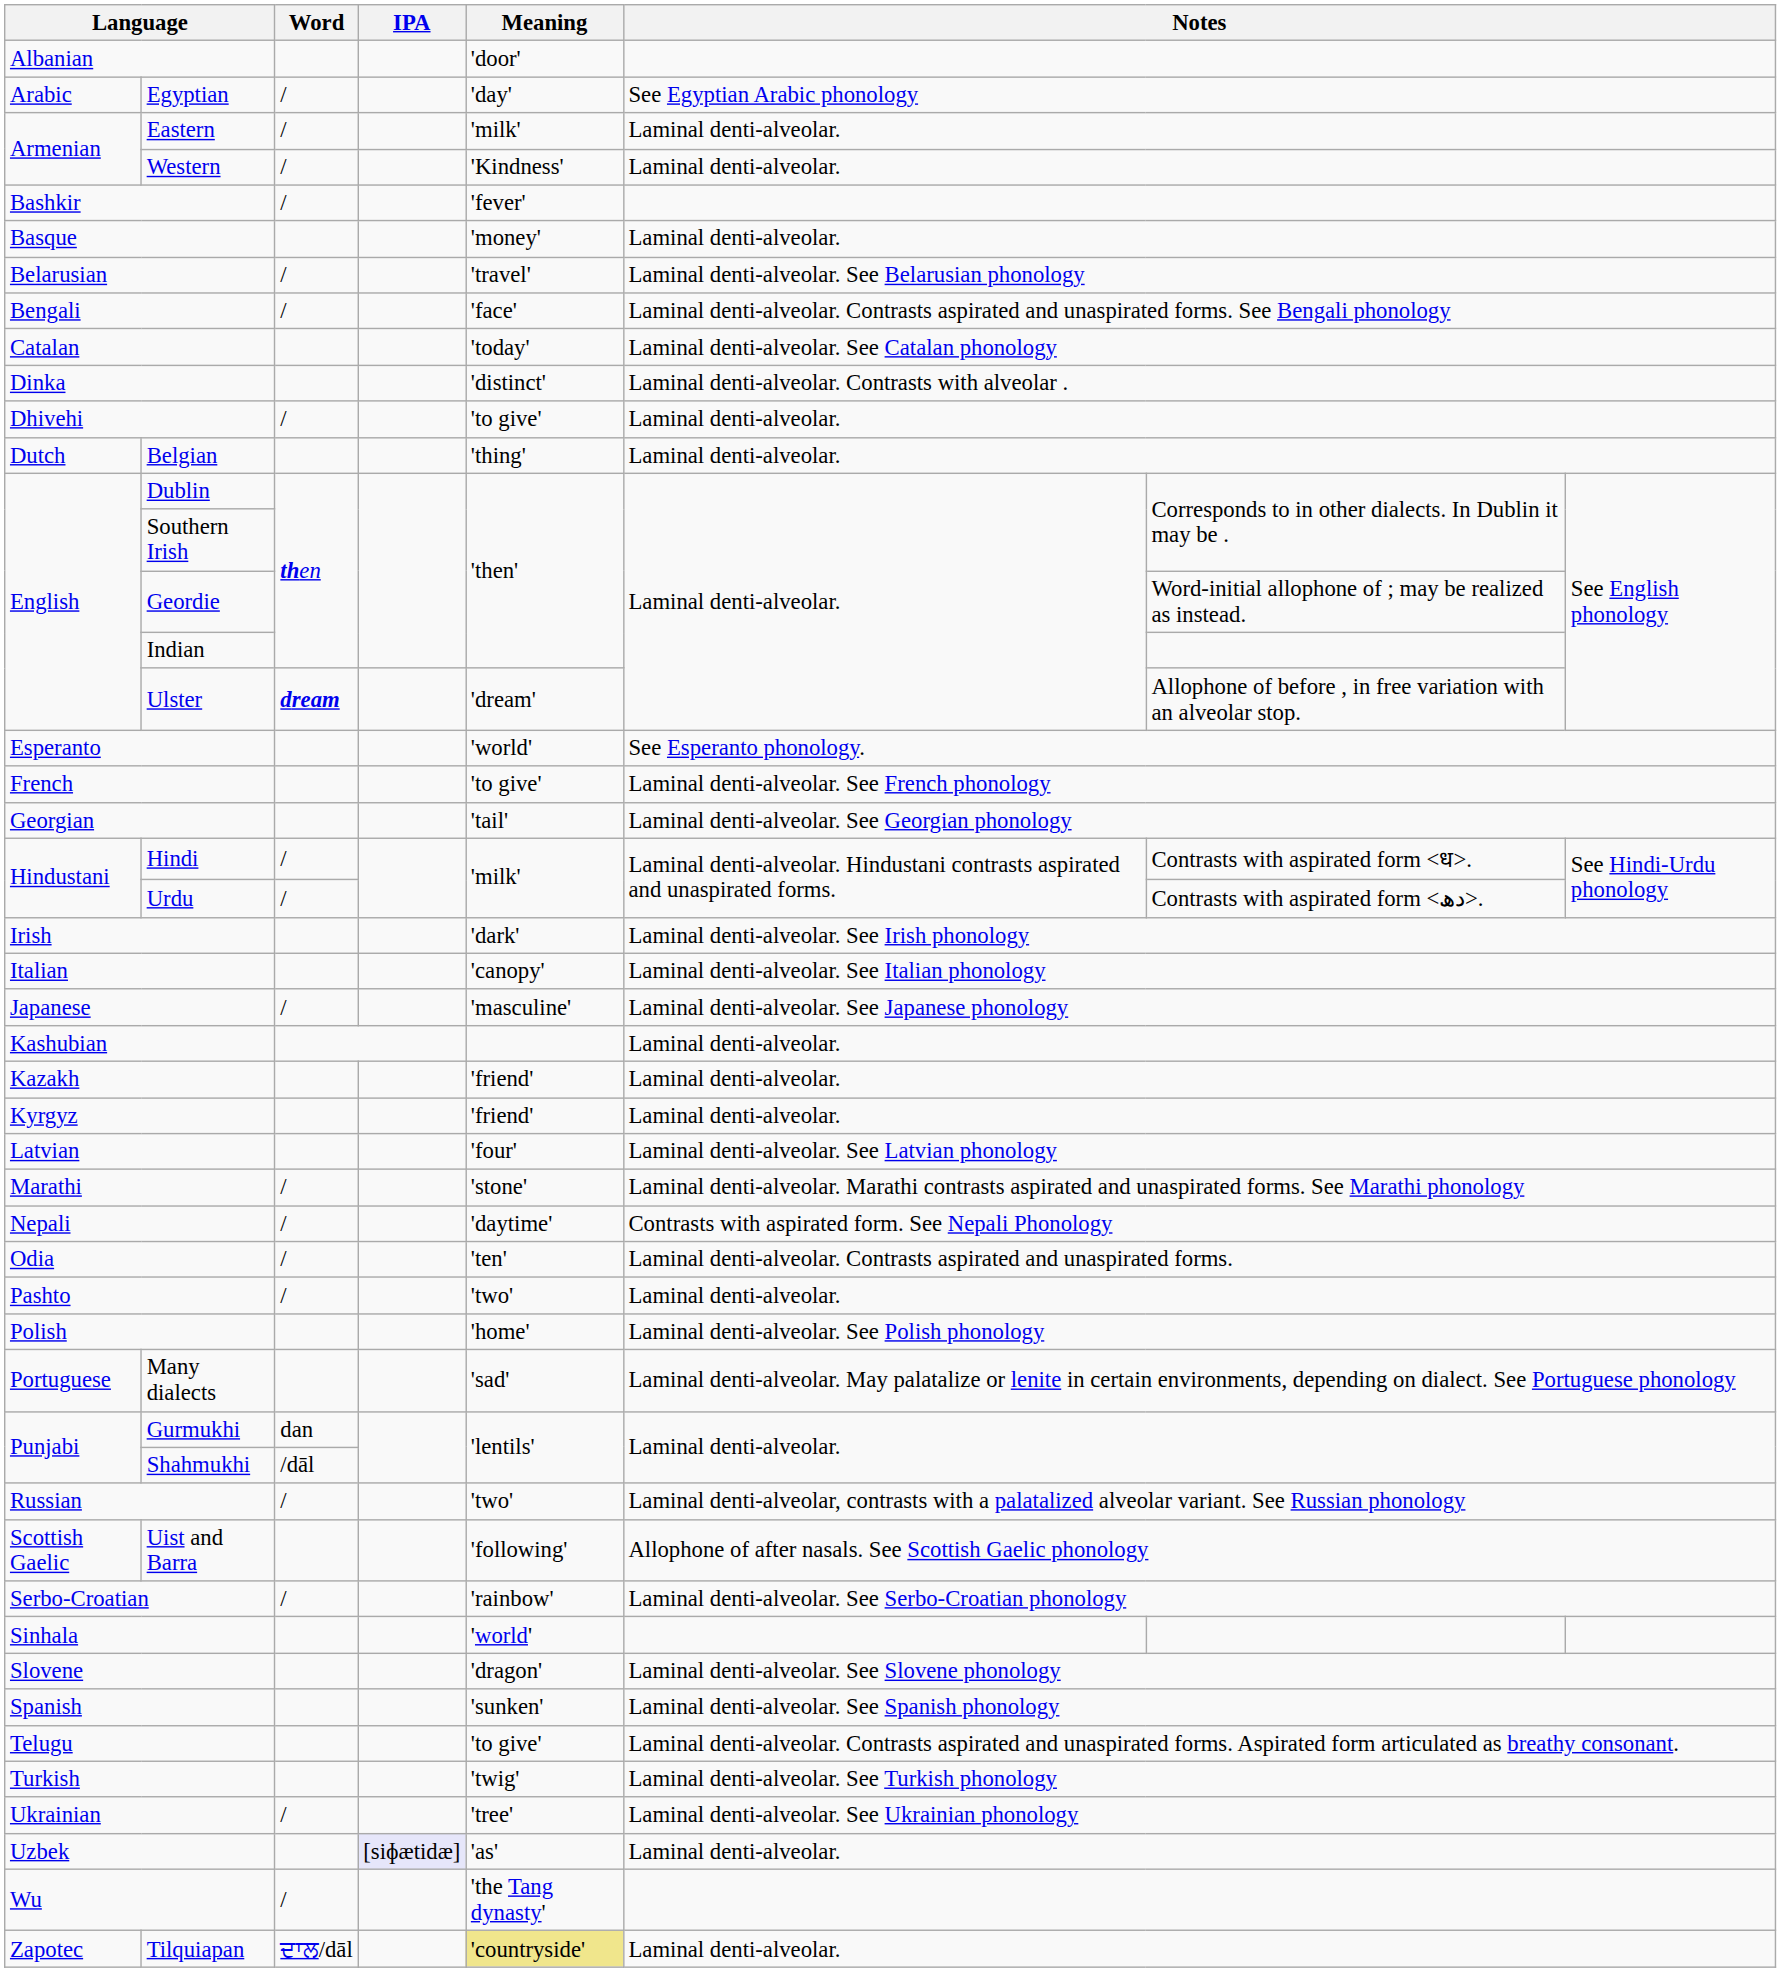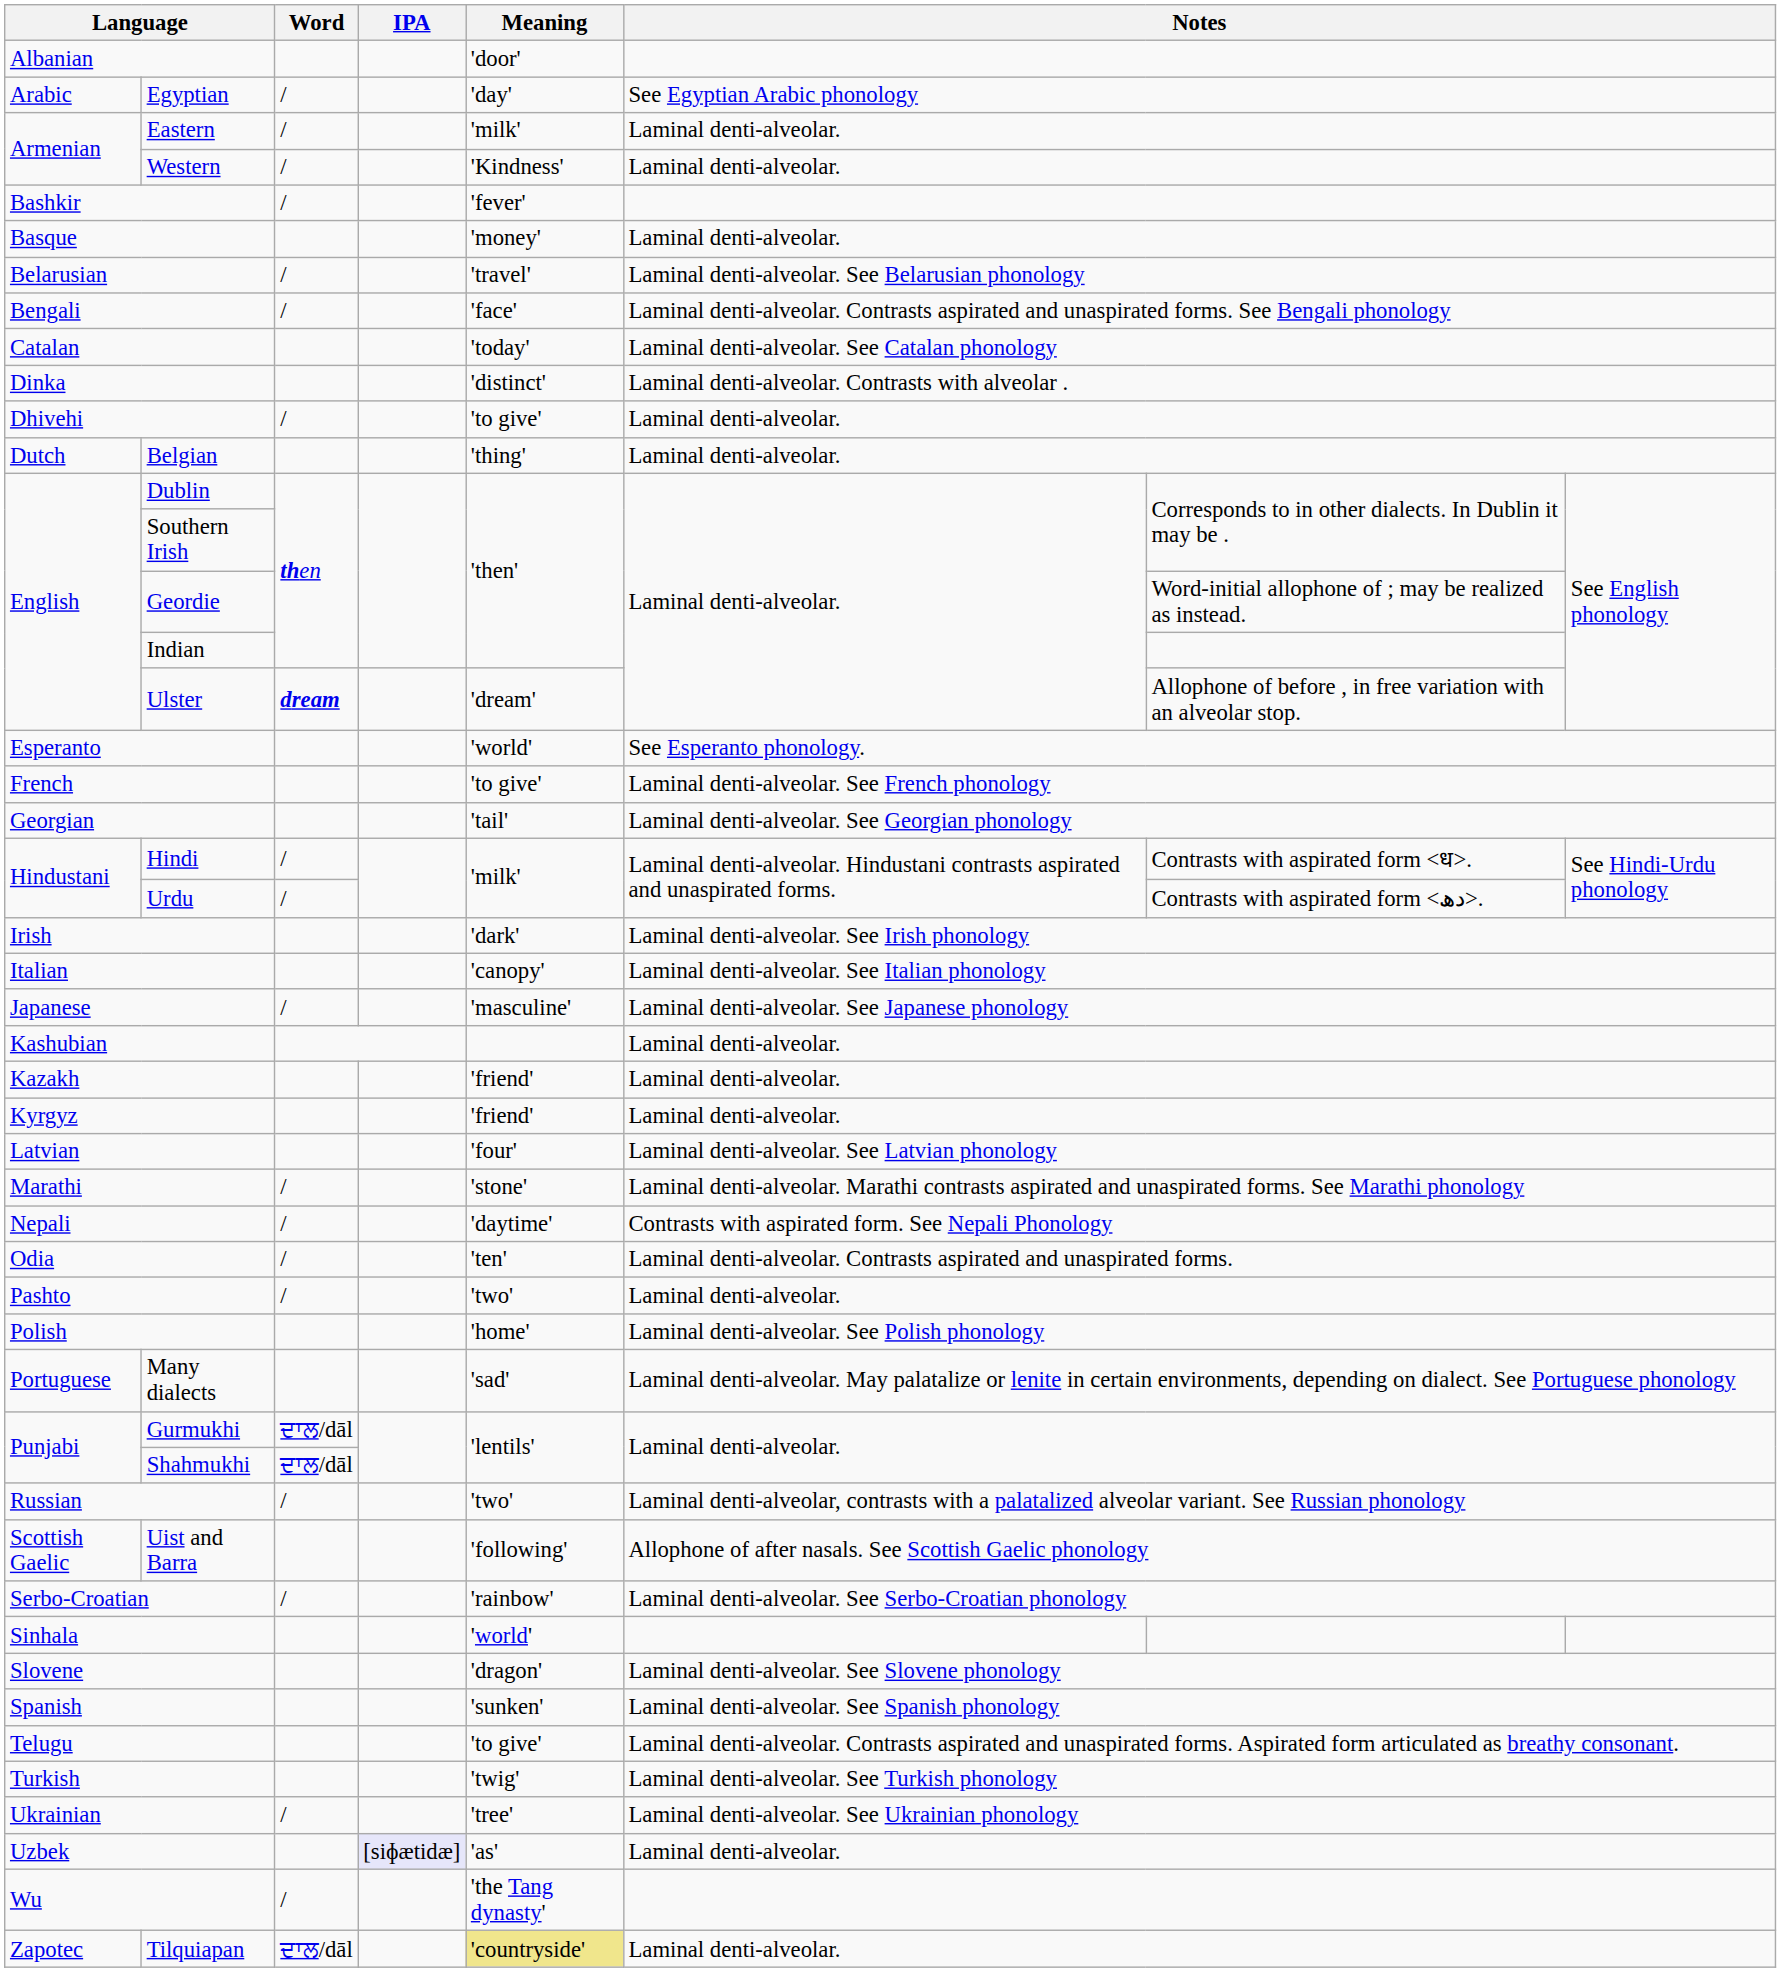Gurmukhi | Word: dan -> ਦਾਲ/dāl
Shahmukhi | Word: /dāl -> ਦਾਲ/dāl
